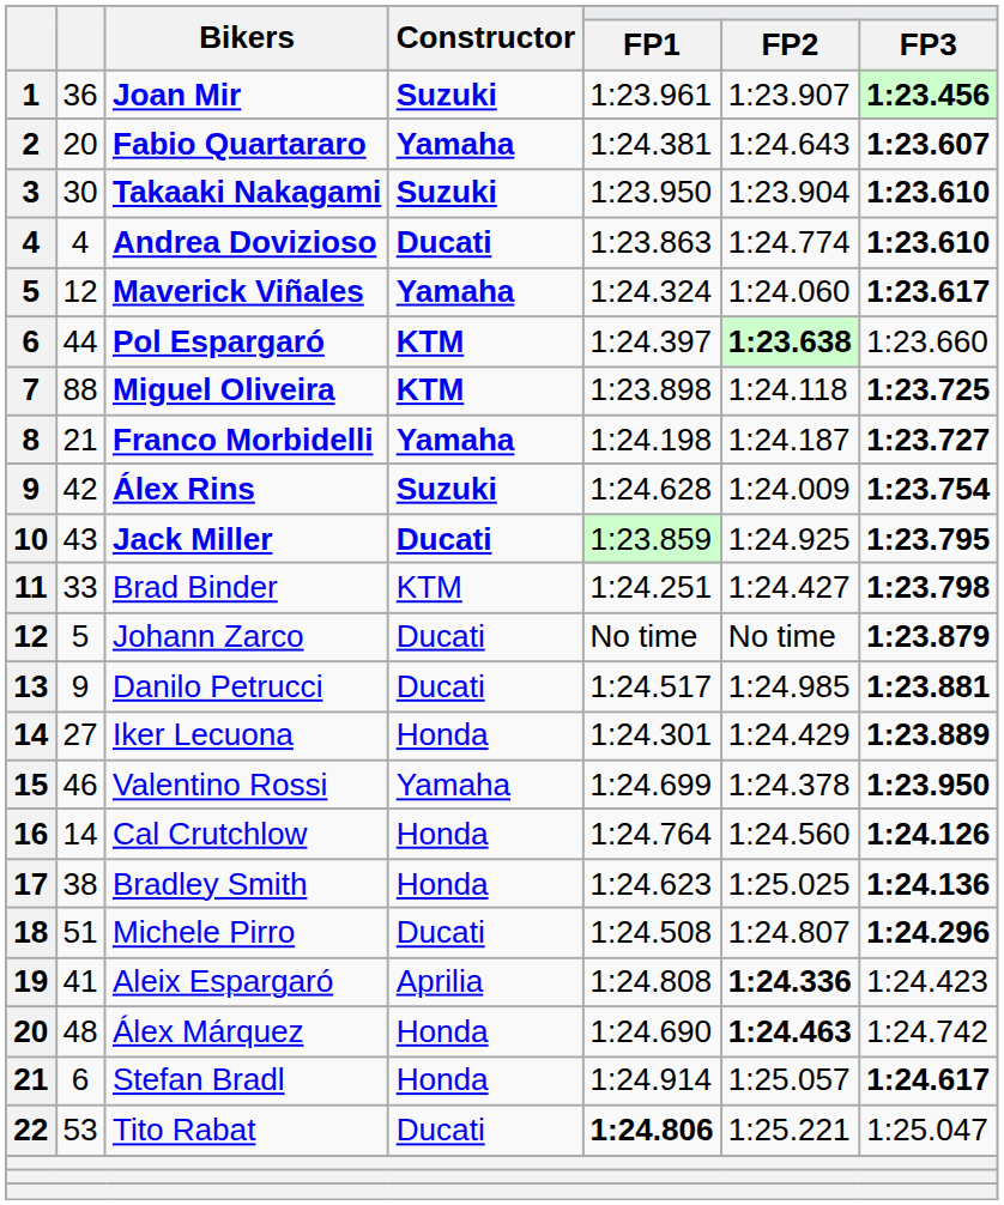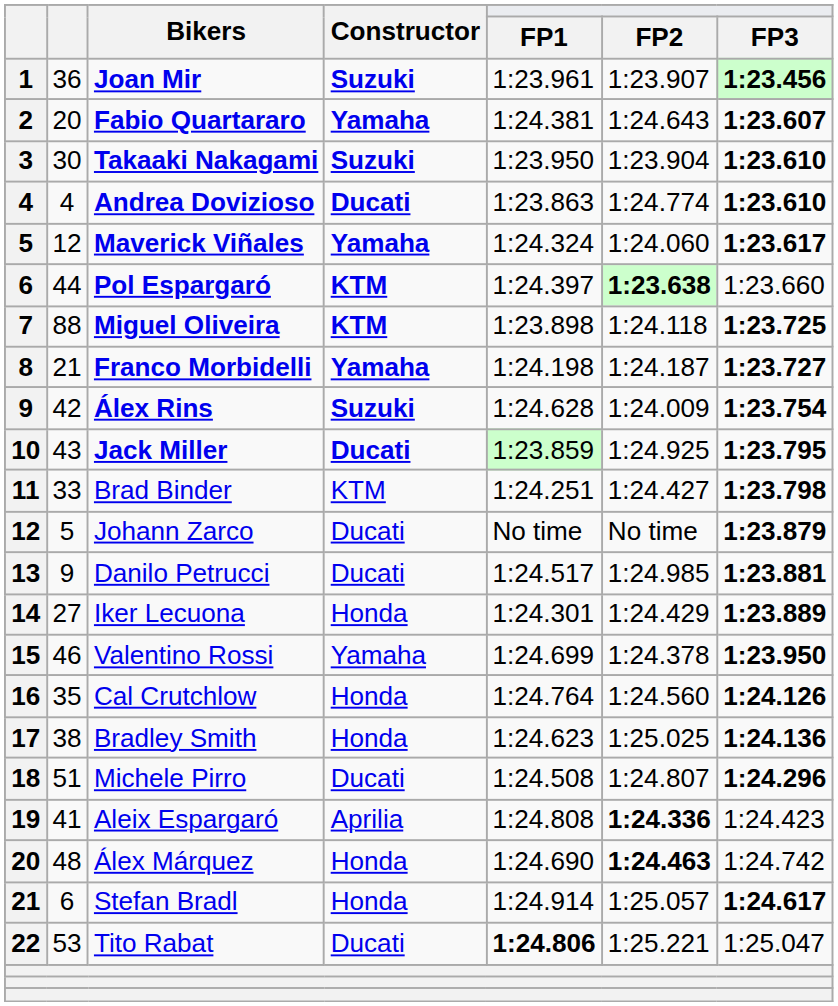Cal Crutchlow | column 2: 14 -> 35
